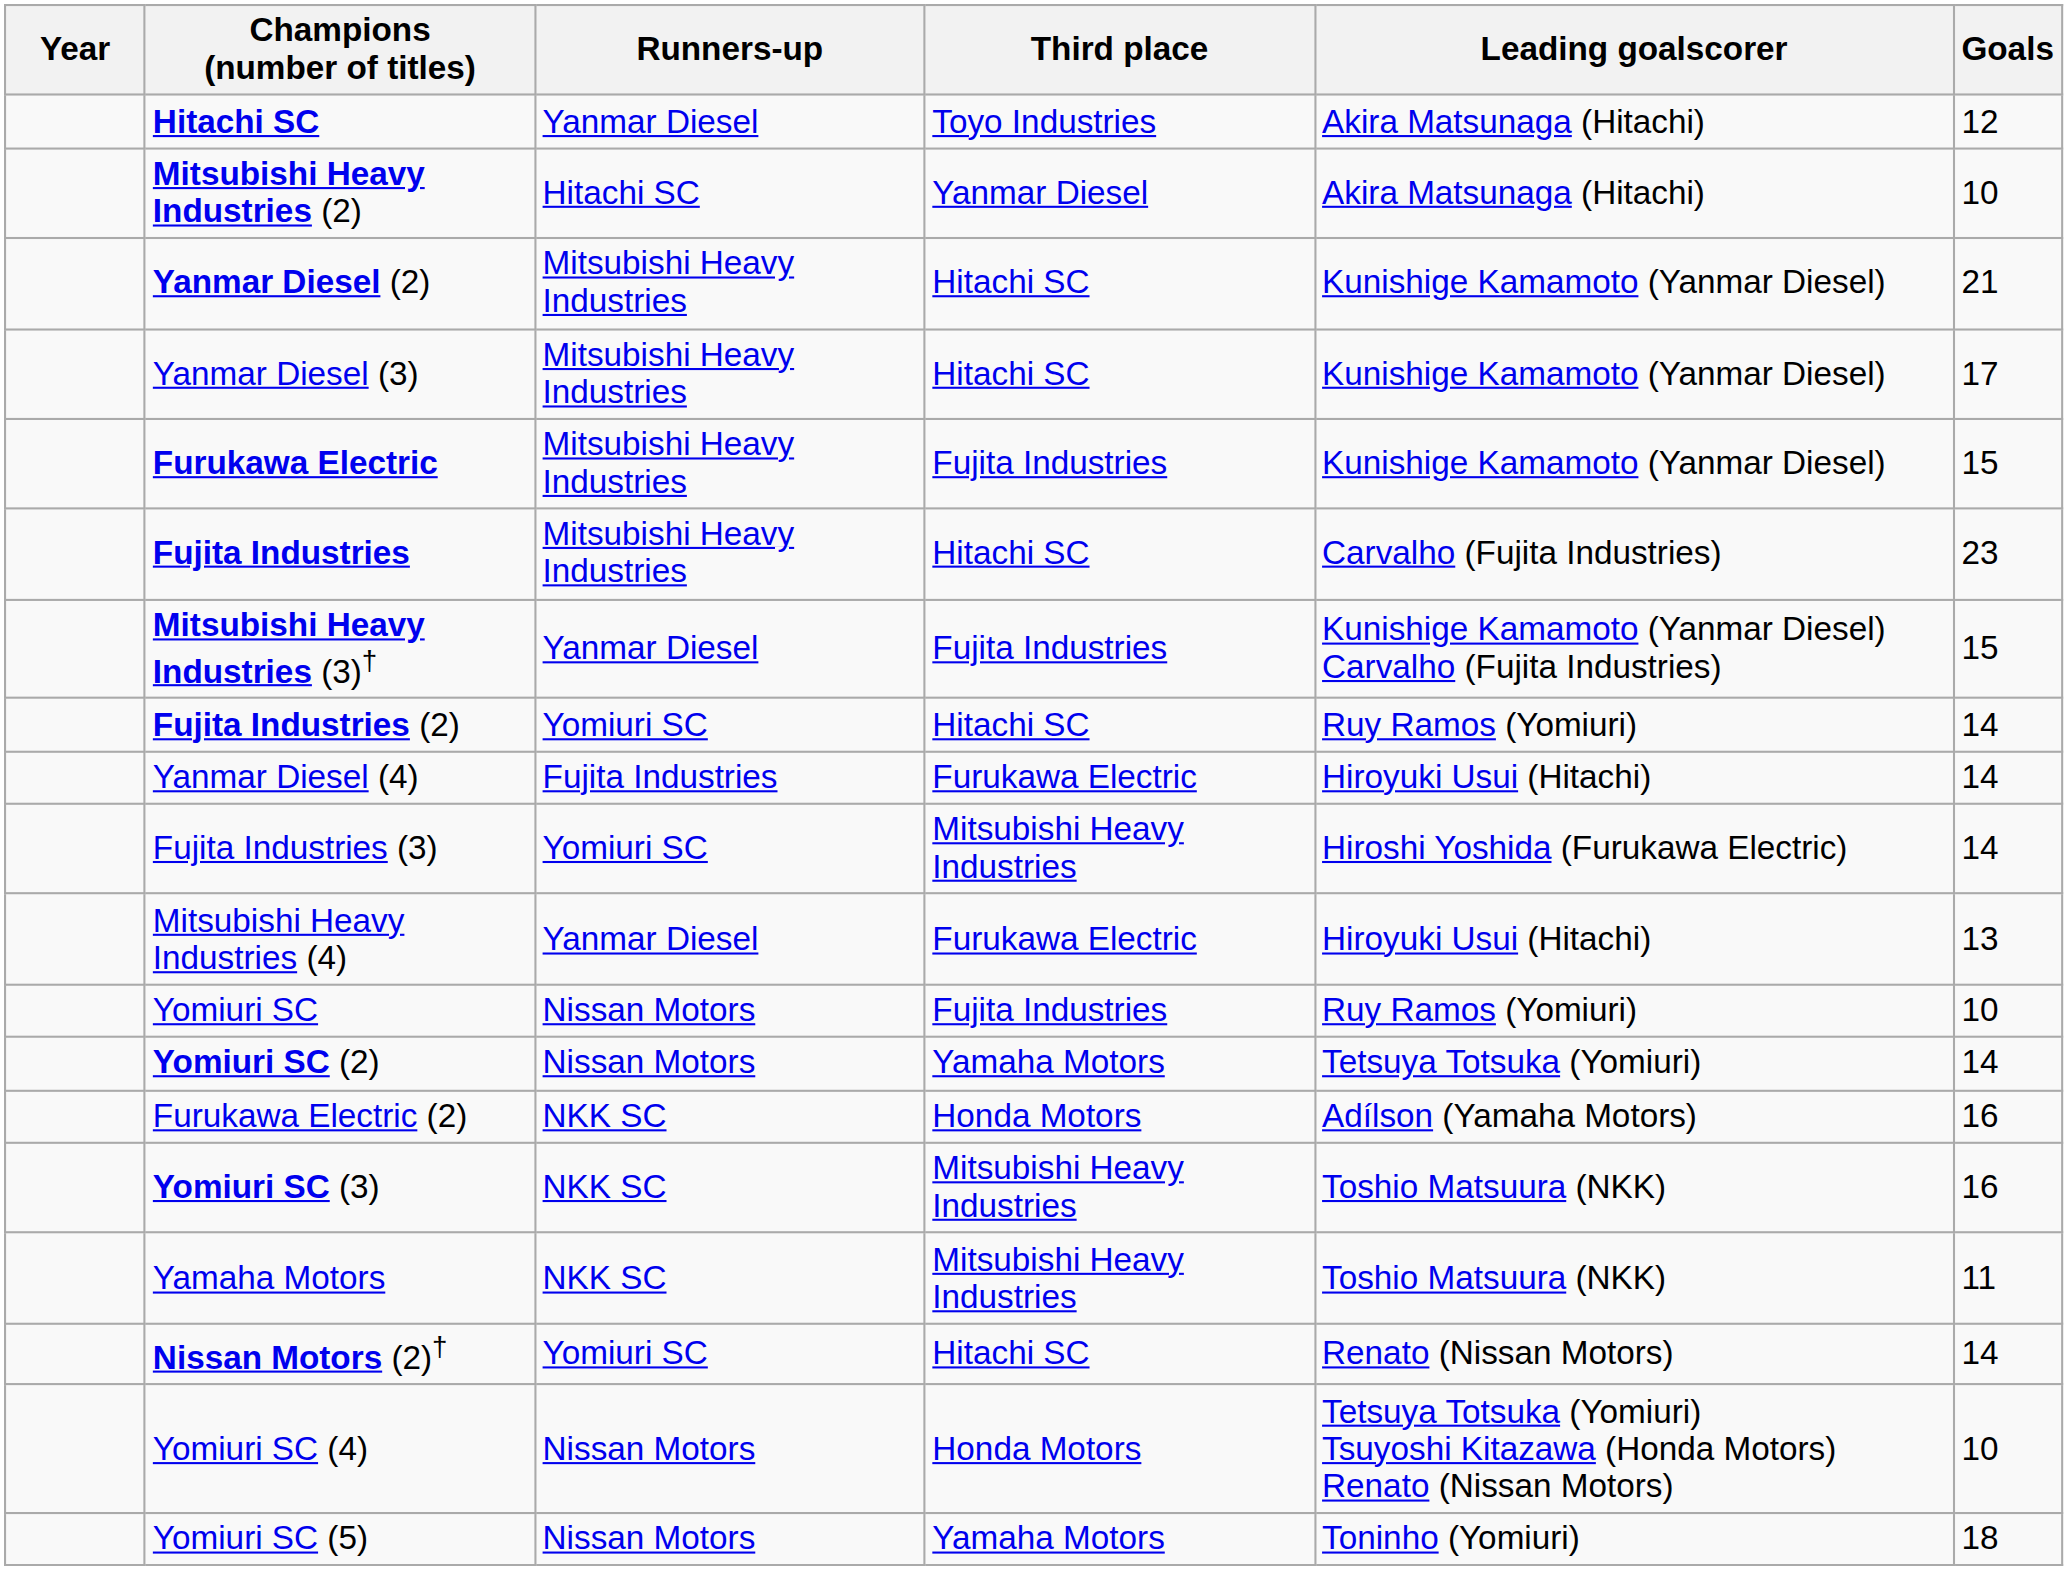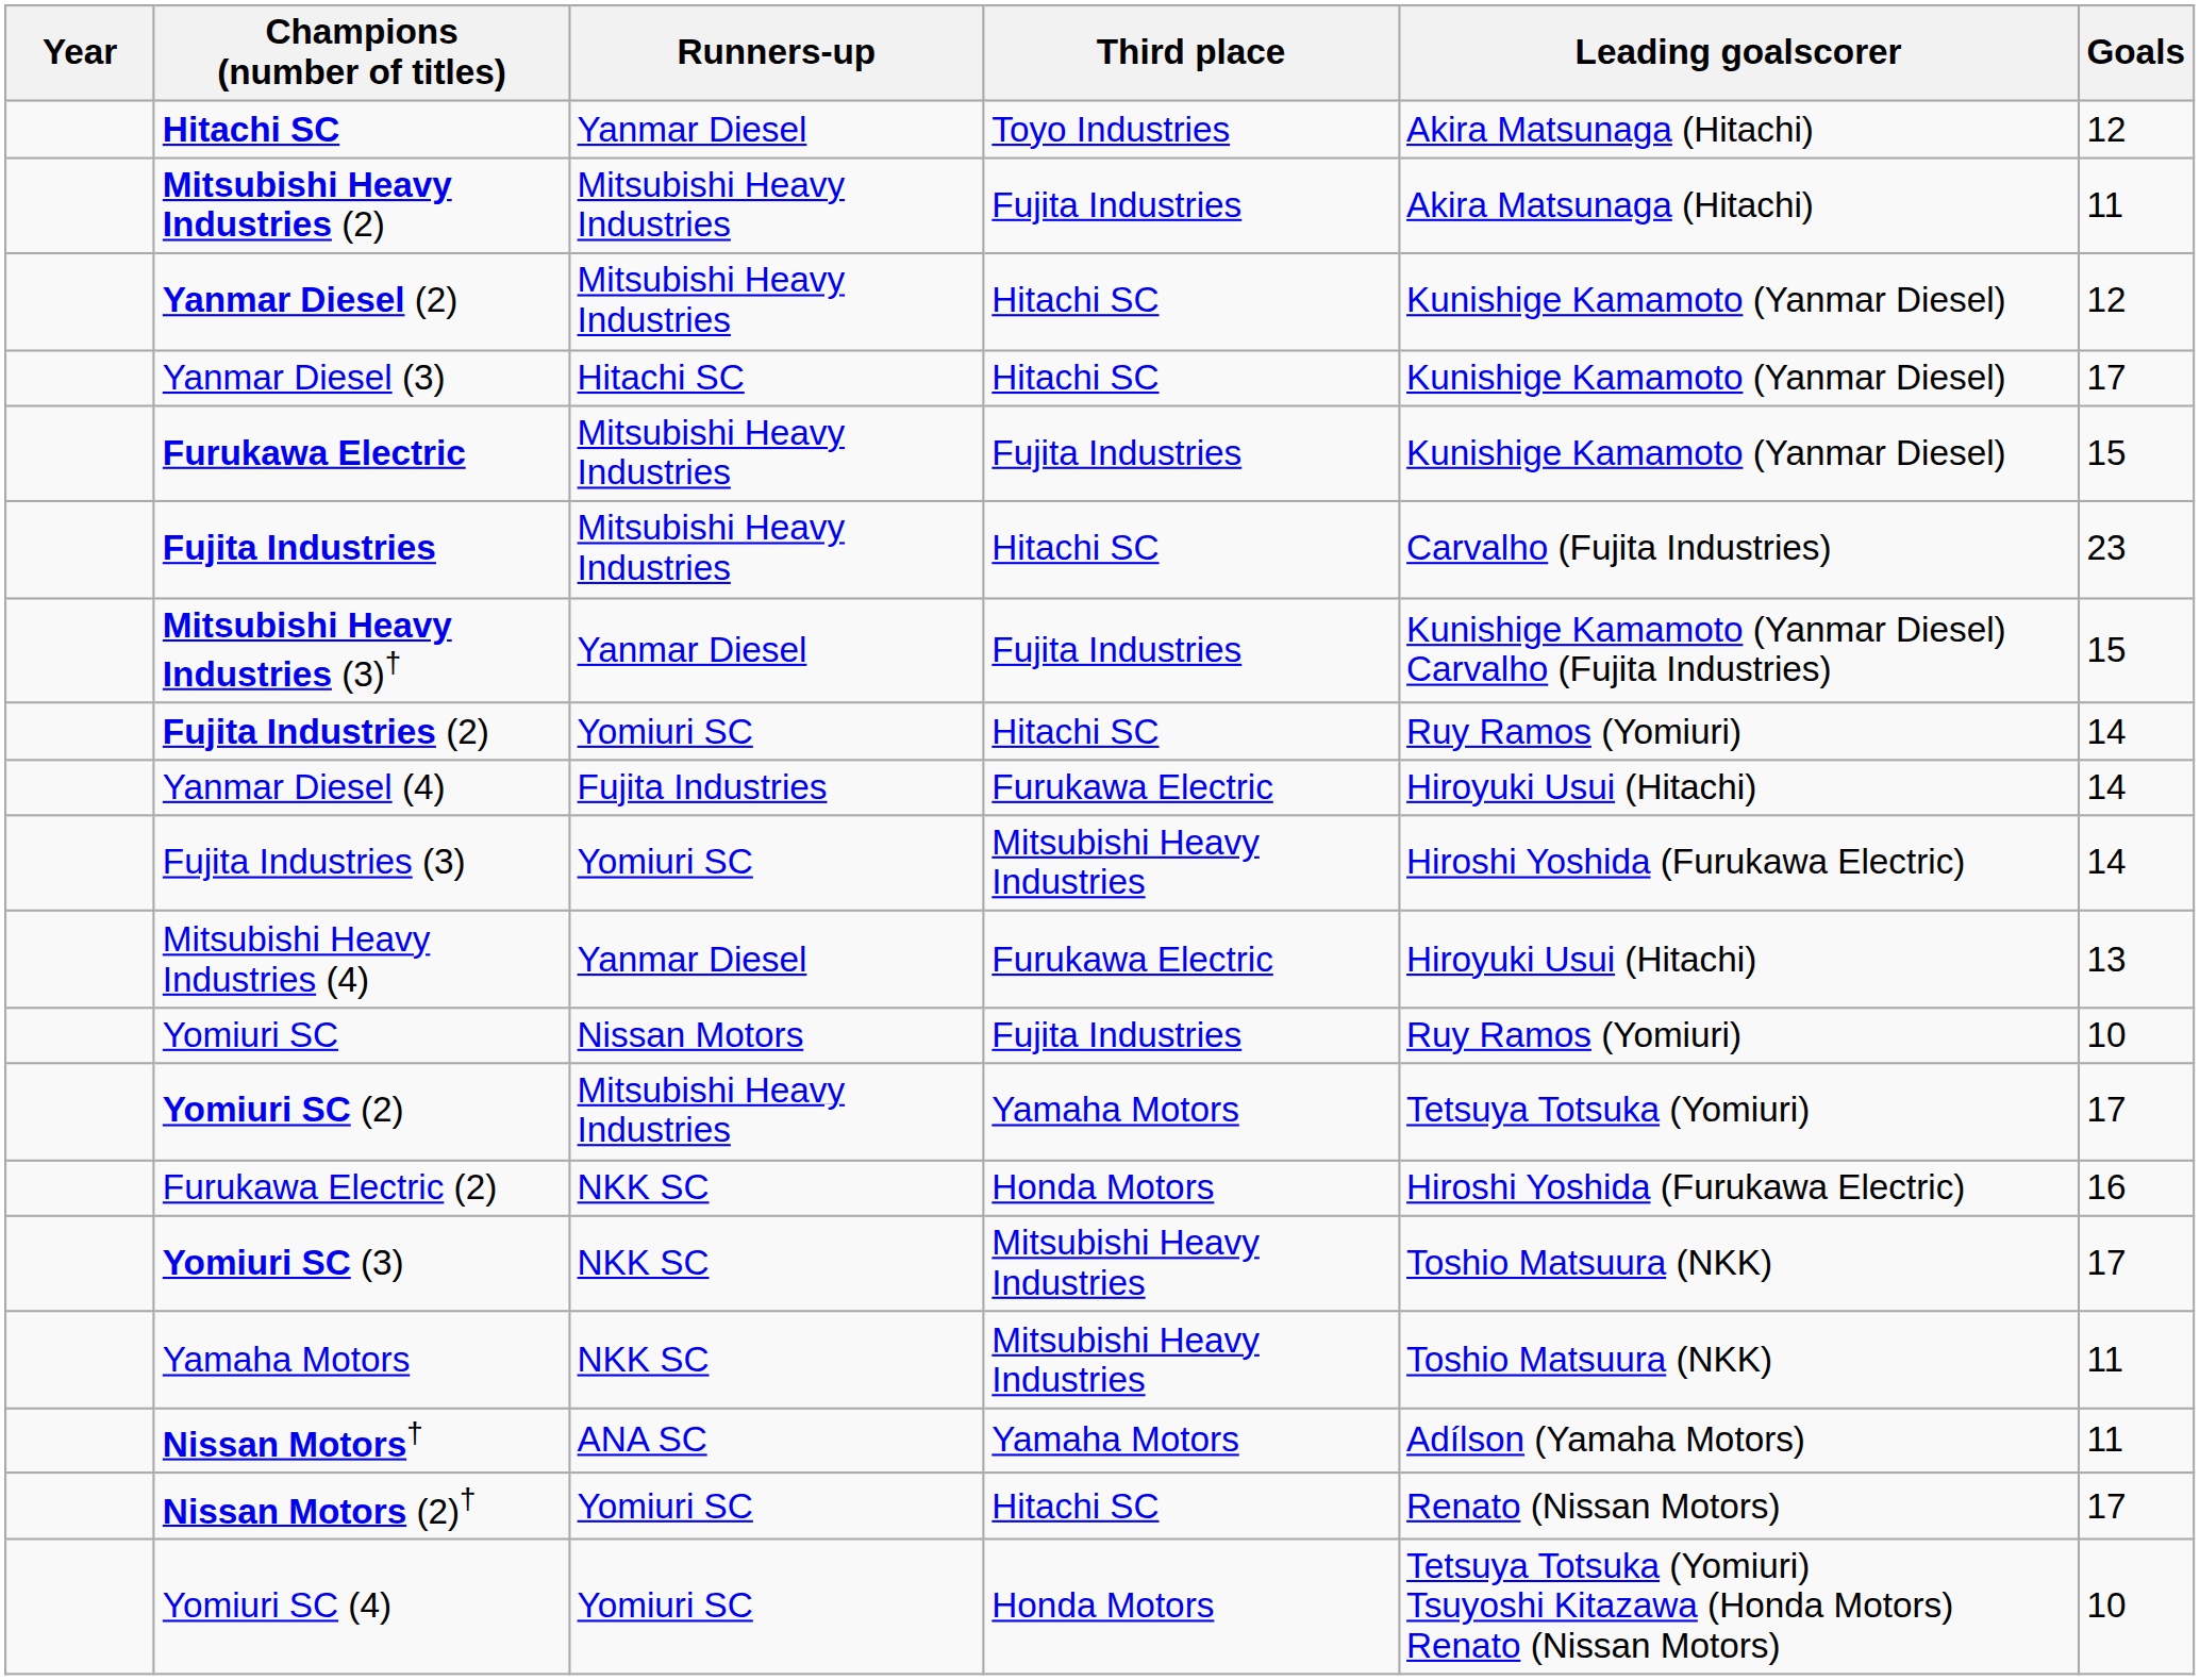Mitsubishi Heavy Industries (2) | Runners-up: Hitachi SC -> Mitsubishi Heavy Industries
Mitsubishi Heavy Industries (2) | Third place: Yanmar Diesel -> Fujita Industries
Mitsubishi Heavy Industries (2) | Goals: 10 -> 11
Yanmar Diesel (2) | Goals: 21 -> 12
Yanmar Diesel (3) | Runners-up: Mitsubishi Heavy Industries -> Hitachi SC
Yomiuri SC (2) | Runners-up: Nissan Motors -> Mitsubishi Heavy Industries
Yomiuri SC (2) | Goals: 14 -> 17
Furukawa Electric (2) | Leading goalscorer: Adílson (Yamaha Motors) -> Hiroshi Yoshida (Furukawa Electric)
Yomiuri SC (3) | Goals: 16 -> 17
+ row: Nissan Motors† | ANA SC | Yamaha Motors | Adílson (Yamaha Motors) | 11
Nissan Motors (2)† | Goals: 14 -> 17
Yomiuri SC (4) | Runners-up: Nissan Motors -> Yomiuri SC
- row: Yomiuri SC (5) | Nissan Motors | Yamaha Motors | Toninho (Yomiuri) | 18
